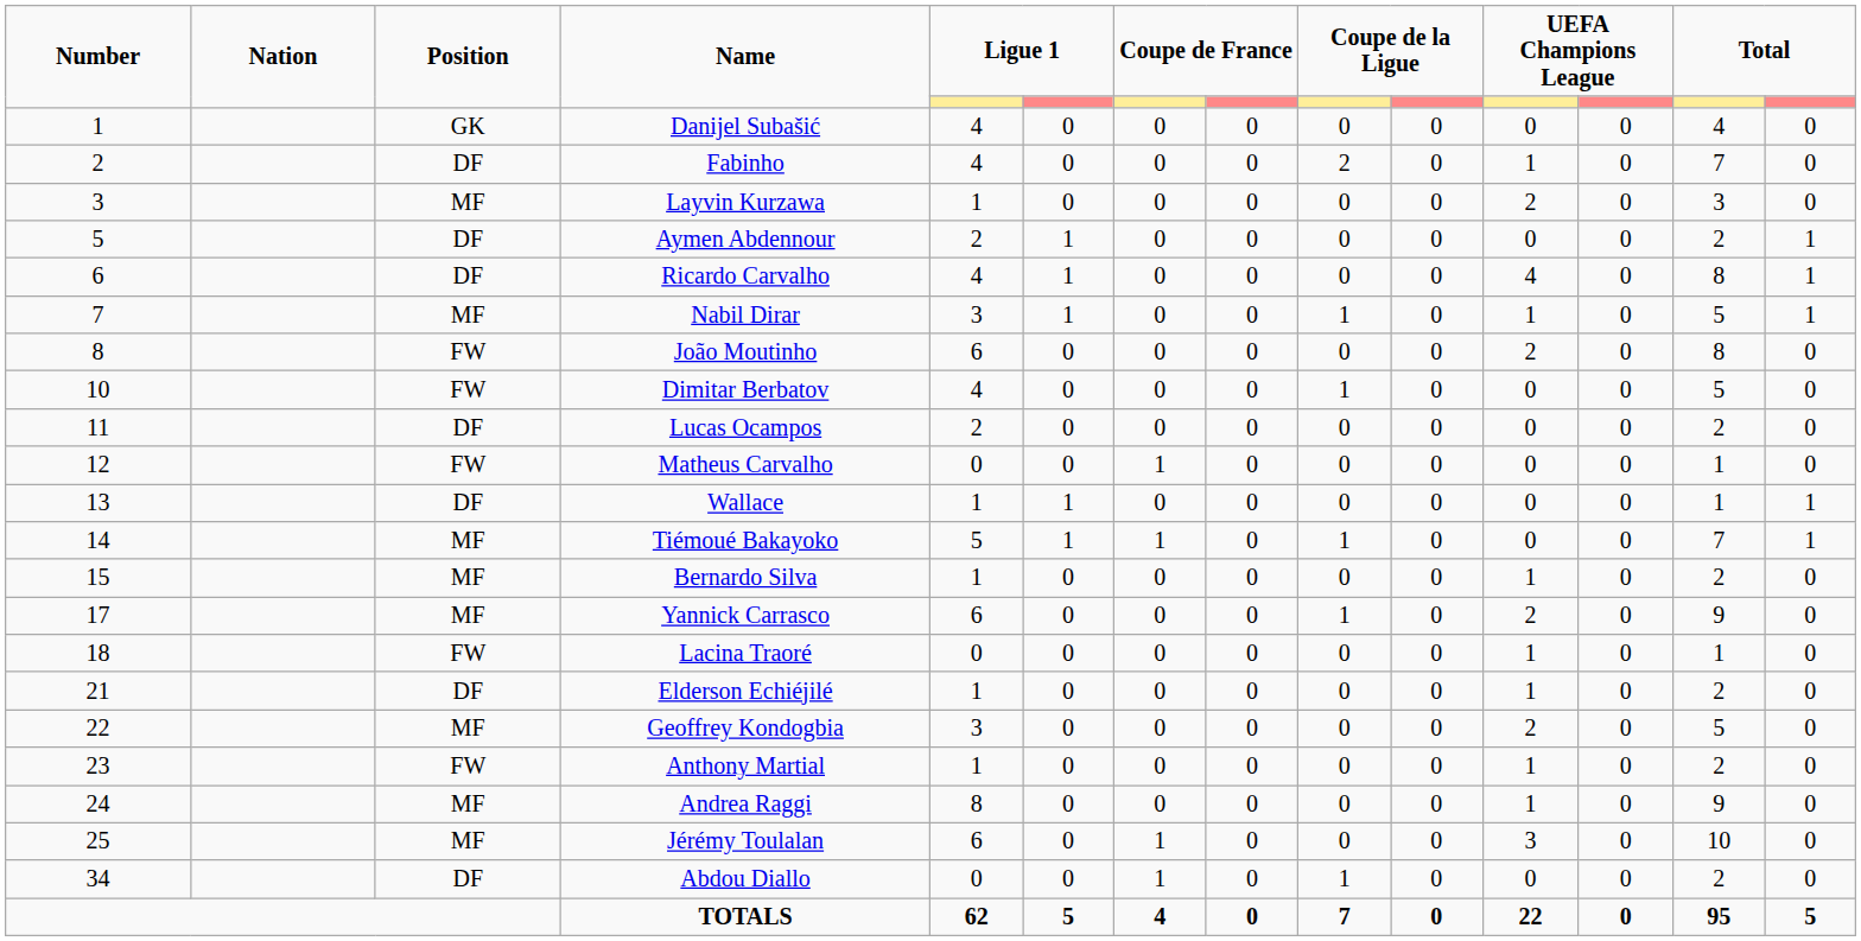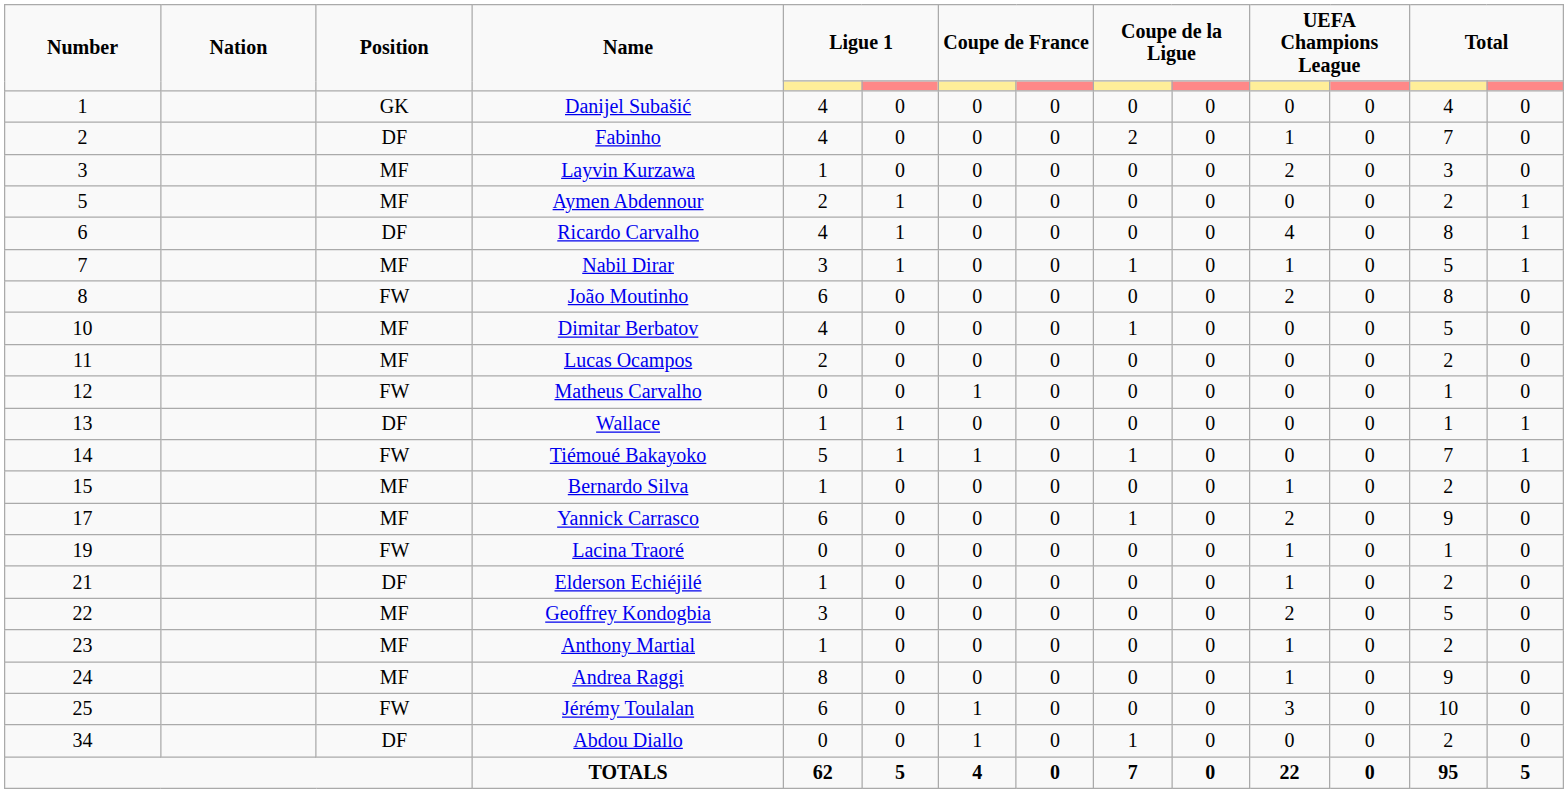Aymen Abdennour | Position: DF -> MF
Dimitar Berbatov | Position: FW -> MF
Lucas Ocampos | Position: DF -> MF
Tiémoué Bakayoko | Position: MF -> FW
Lacina Traoré | Number: 18 -> 19
Anthony Martial | Position: FW -> MF
Jérémy Toulalan | Position: MF -> FW
